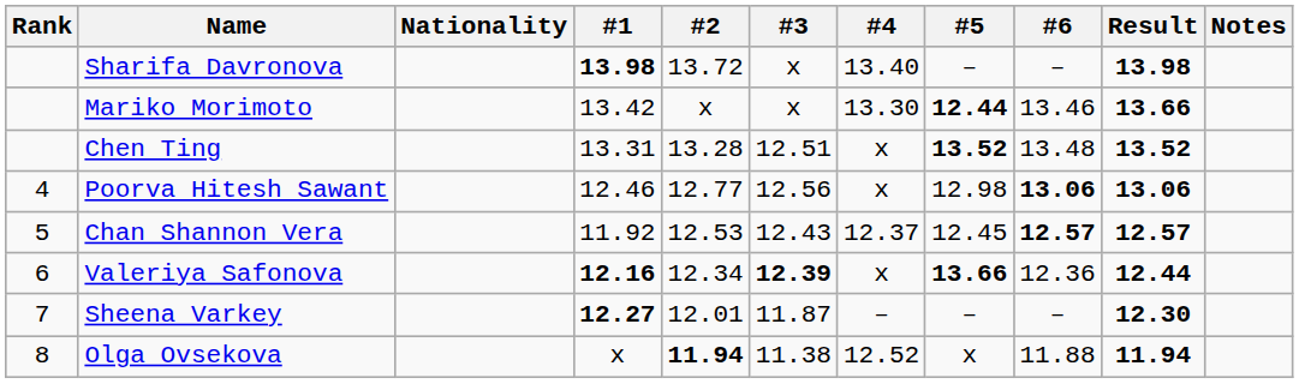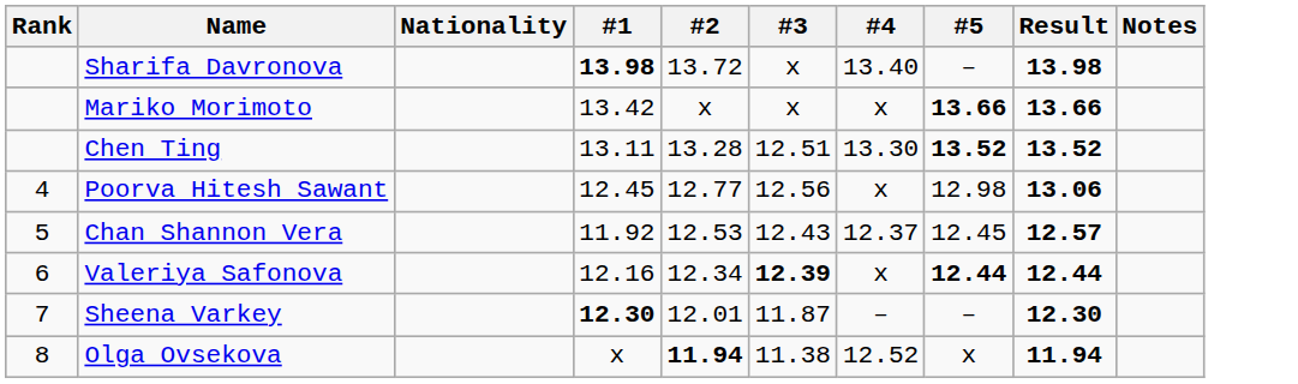- column: #6 | – | 13.46 | 13.48 | 13.06 | 12.57 | 12.36 | – | 11.88
Mariko Morimoto | #4: 13.30 -> x
Mariko Morimoto | #5: 12.44 -> 13.66
Chen Ting | #1: 13.31 -> 13.11
Chen Ting | #4: x -> 13.30
Poorva Hitesh Sawant | #1: 12.46 -> 12.45
Valeriya Safonova | #1: bold -> normal
Valeriya Safonova | #5: 13.66 -> 12.44
Sheena Varkey | #1: 12.27 -> 12.30
